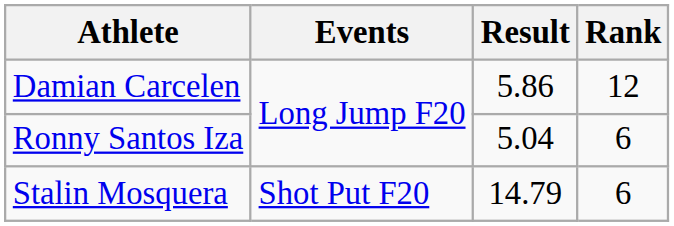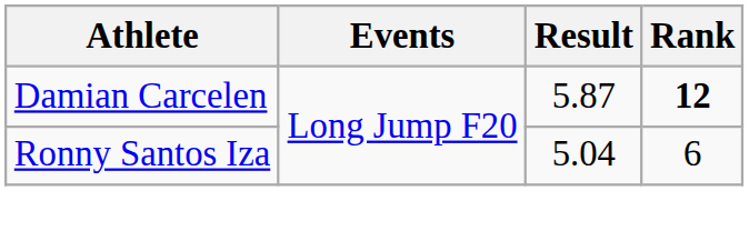Damian Carcelen | Result: 5.86 -> 5.87
Damian Carcelen | Rank: normal -> bold
- row: Stalin Mosquera | Shot Put F20 | 14.79 | 6
